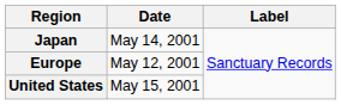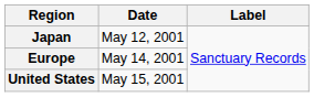Japan | Date: May 14, 2001 -> May 12, 2001
Europe | Date: May 12, 2001 -> May 14, 2001
